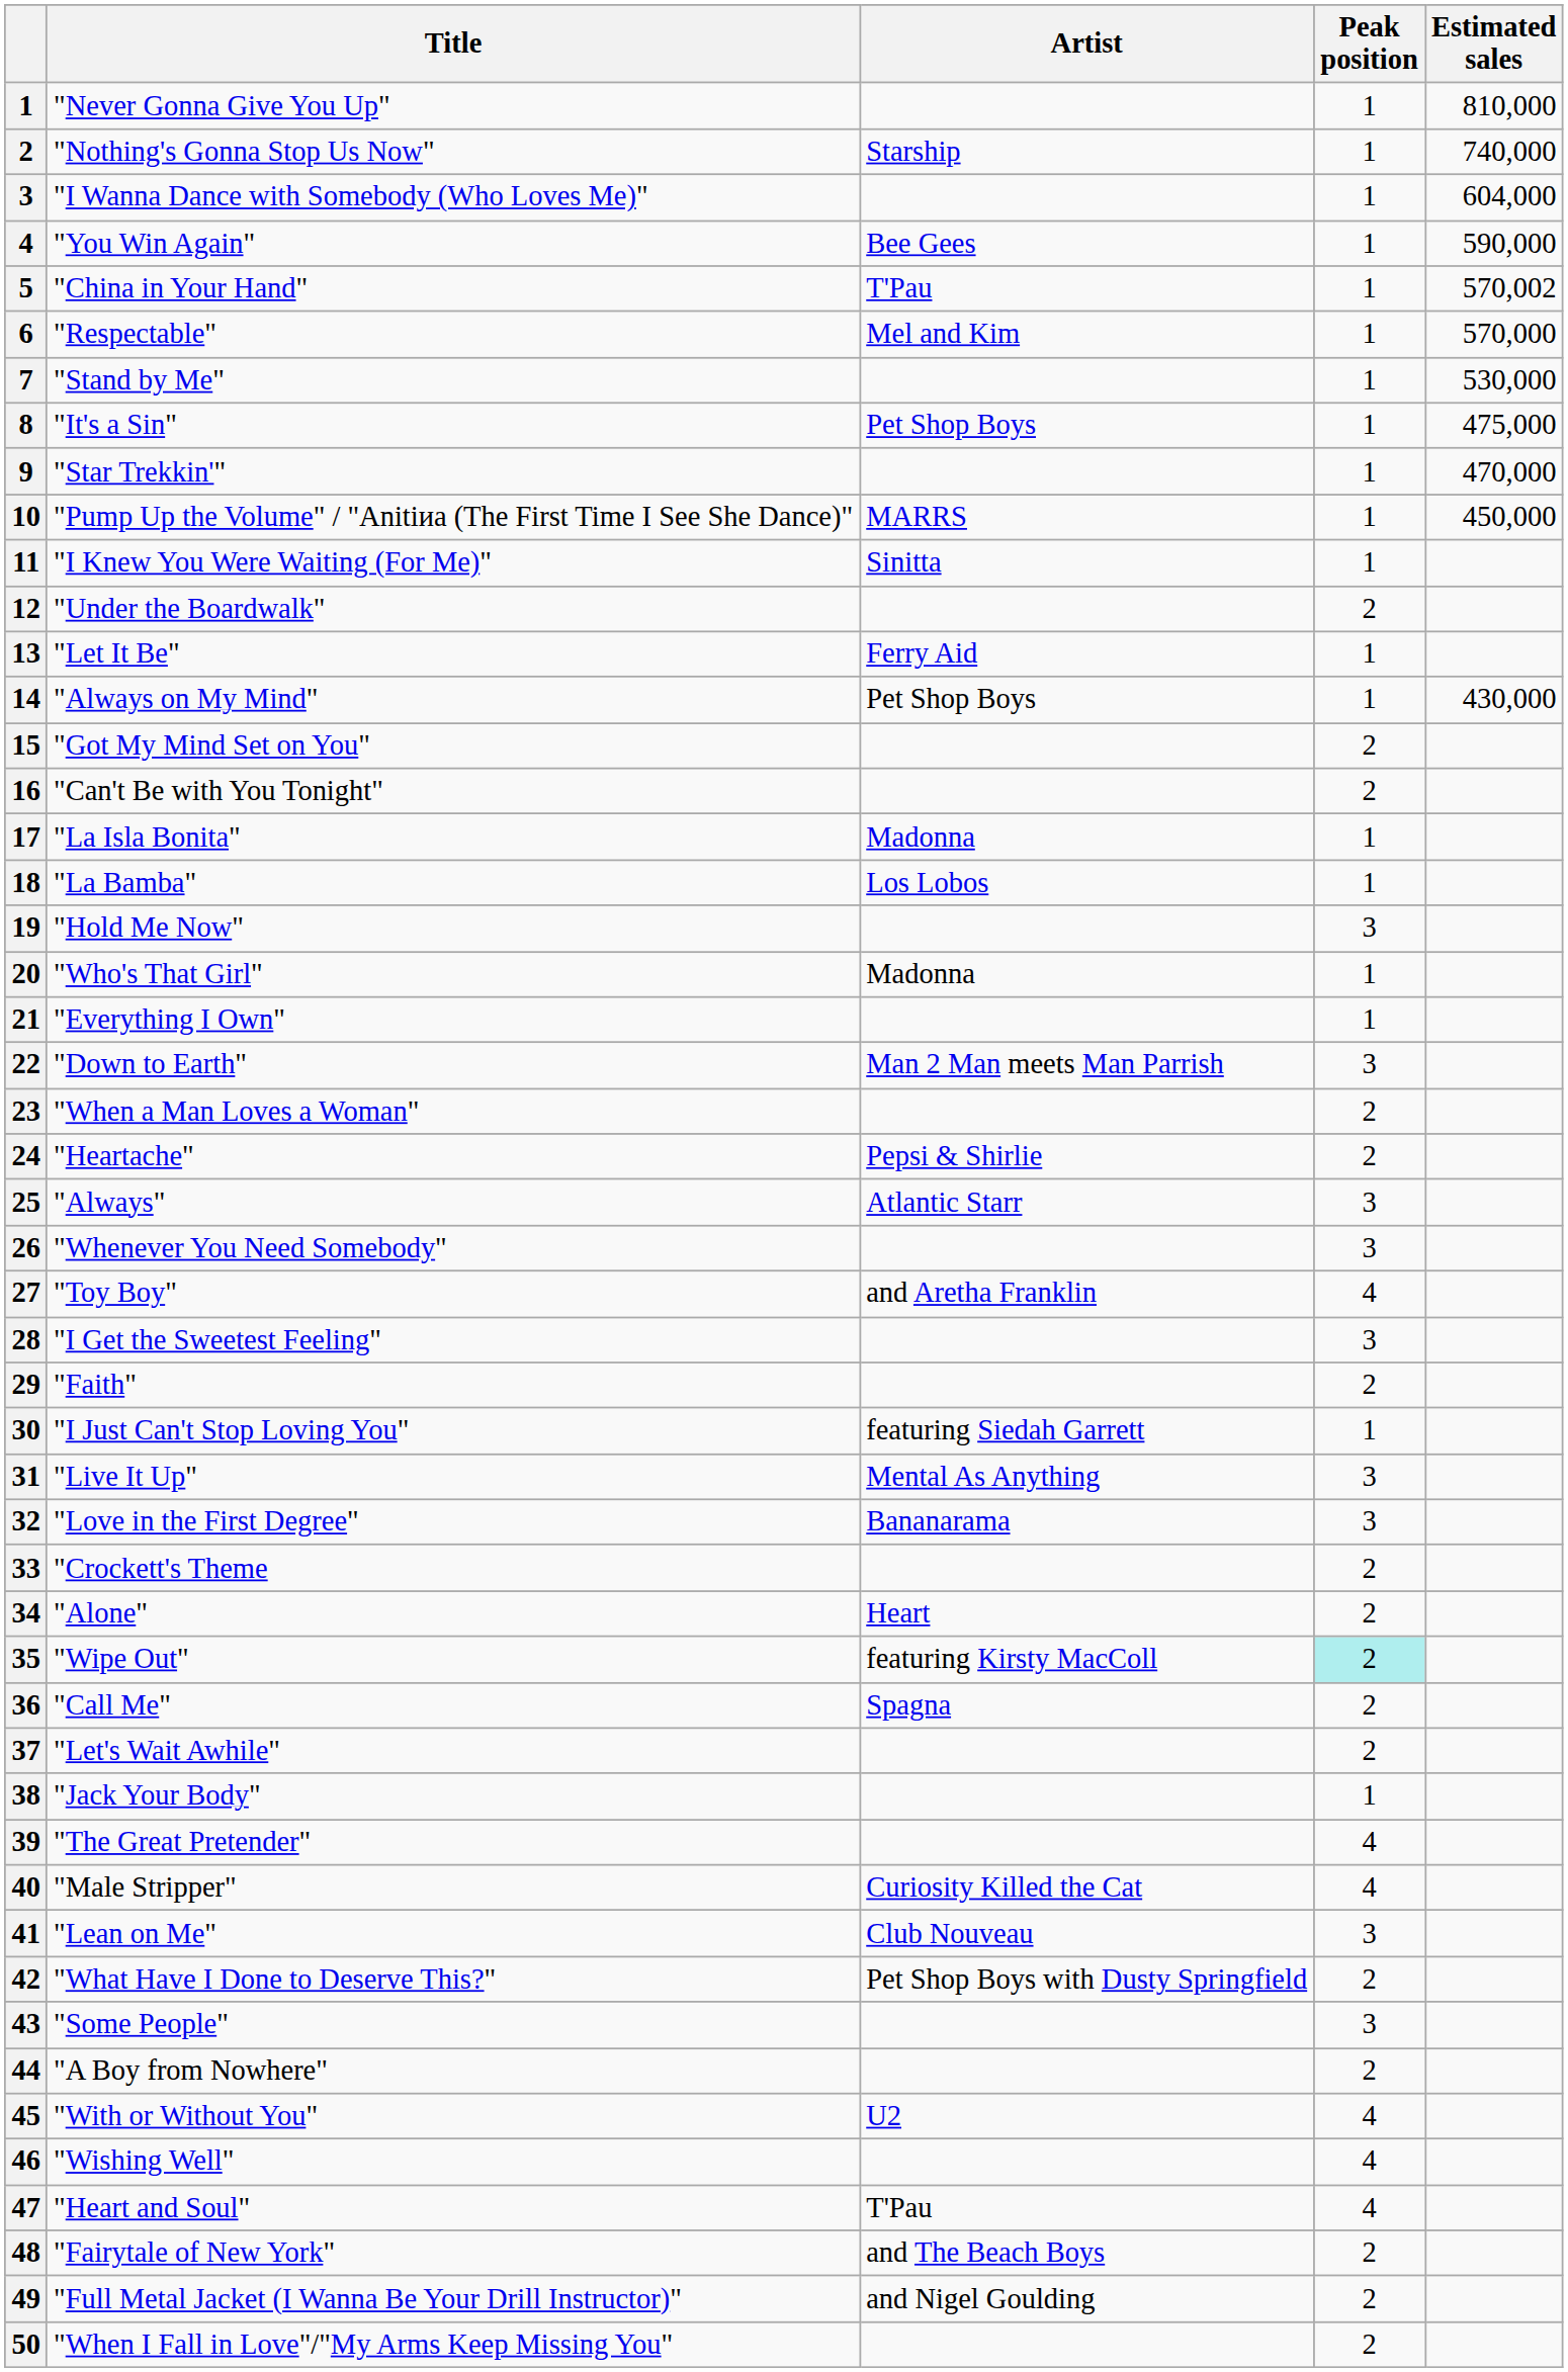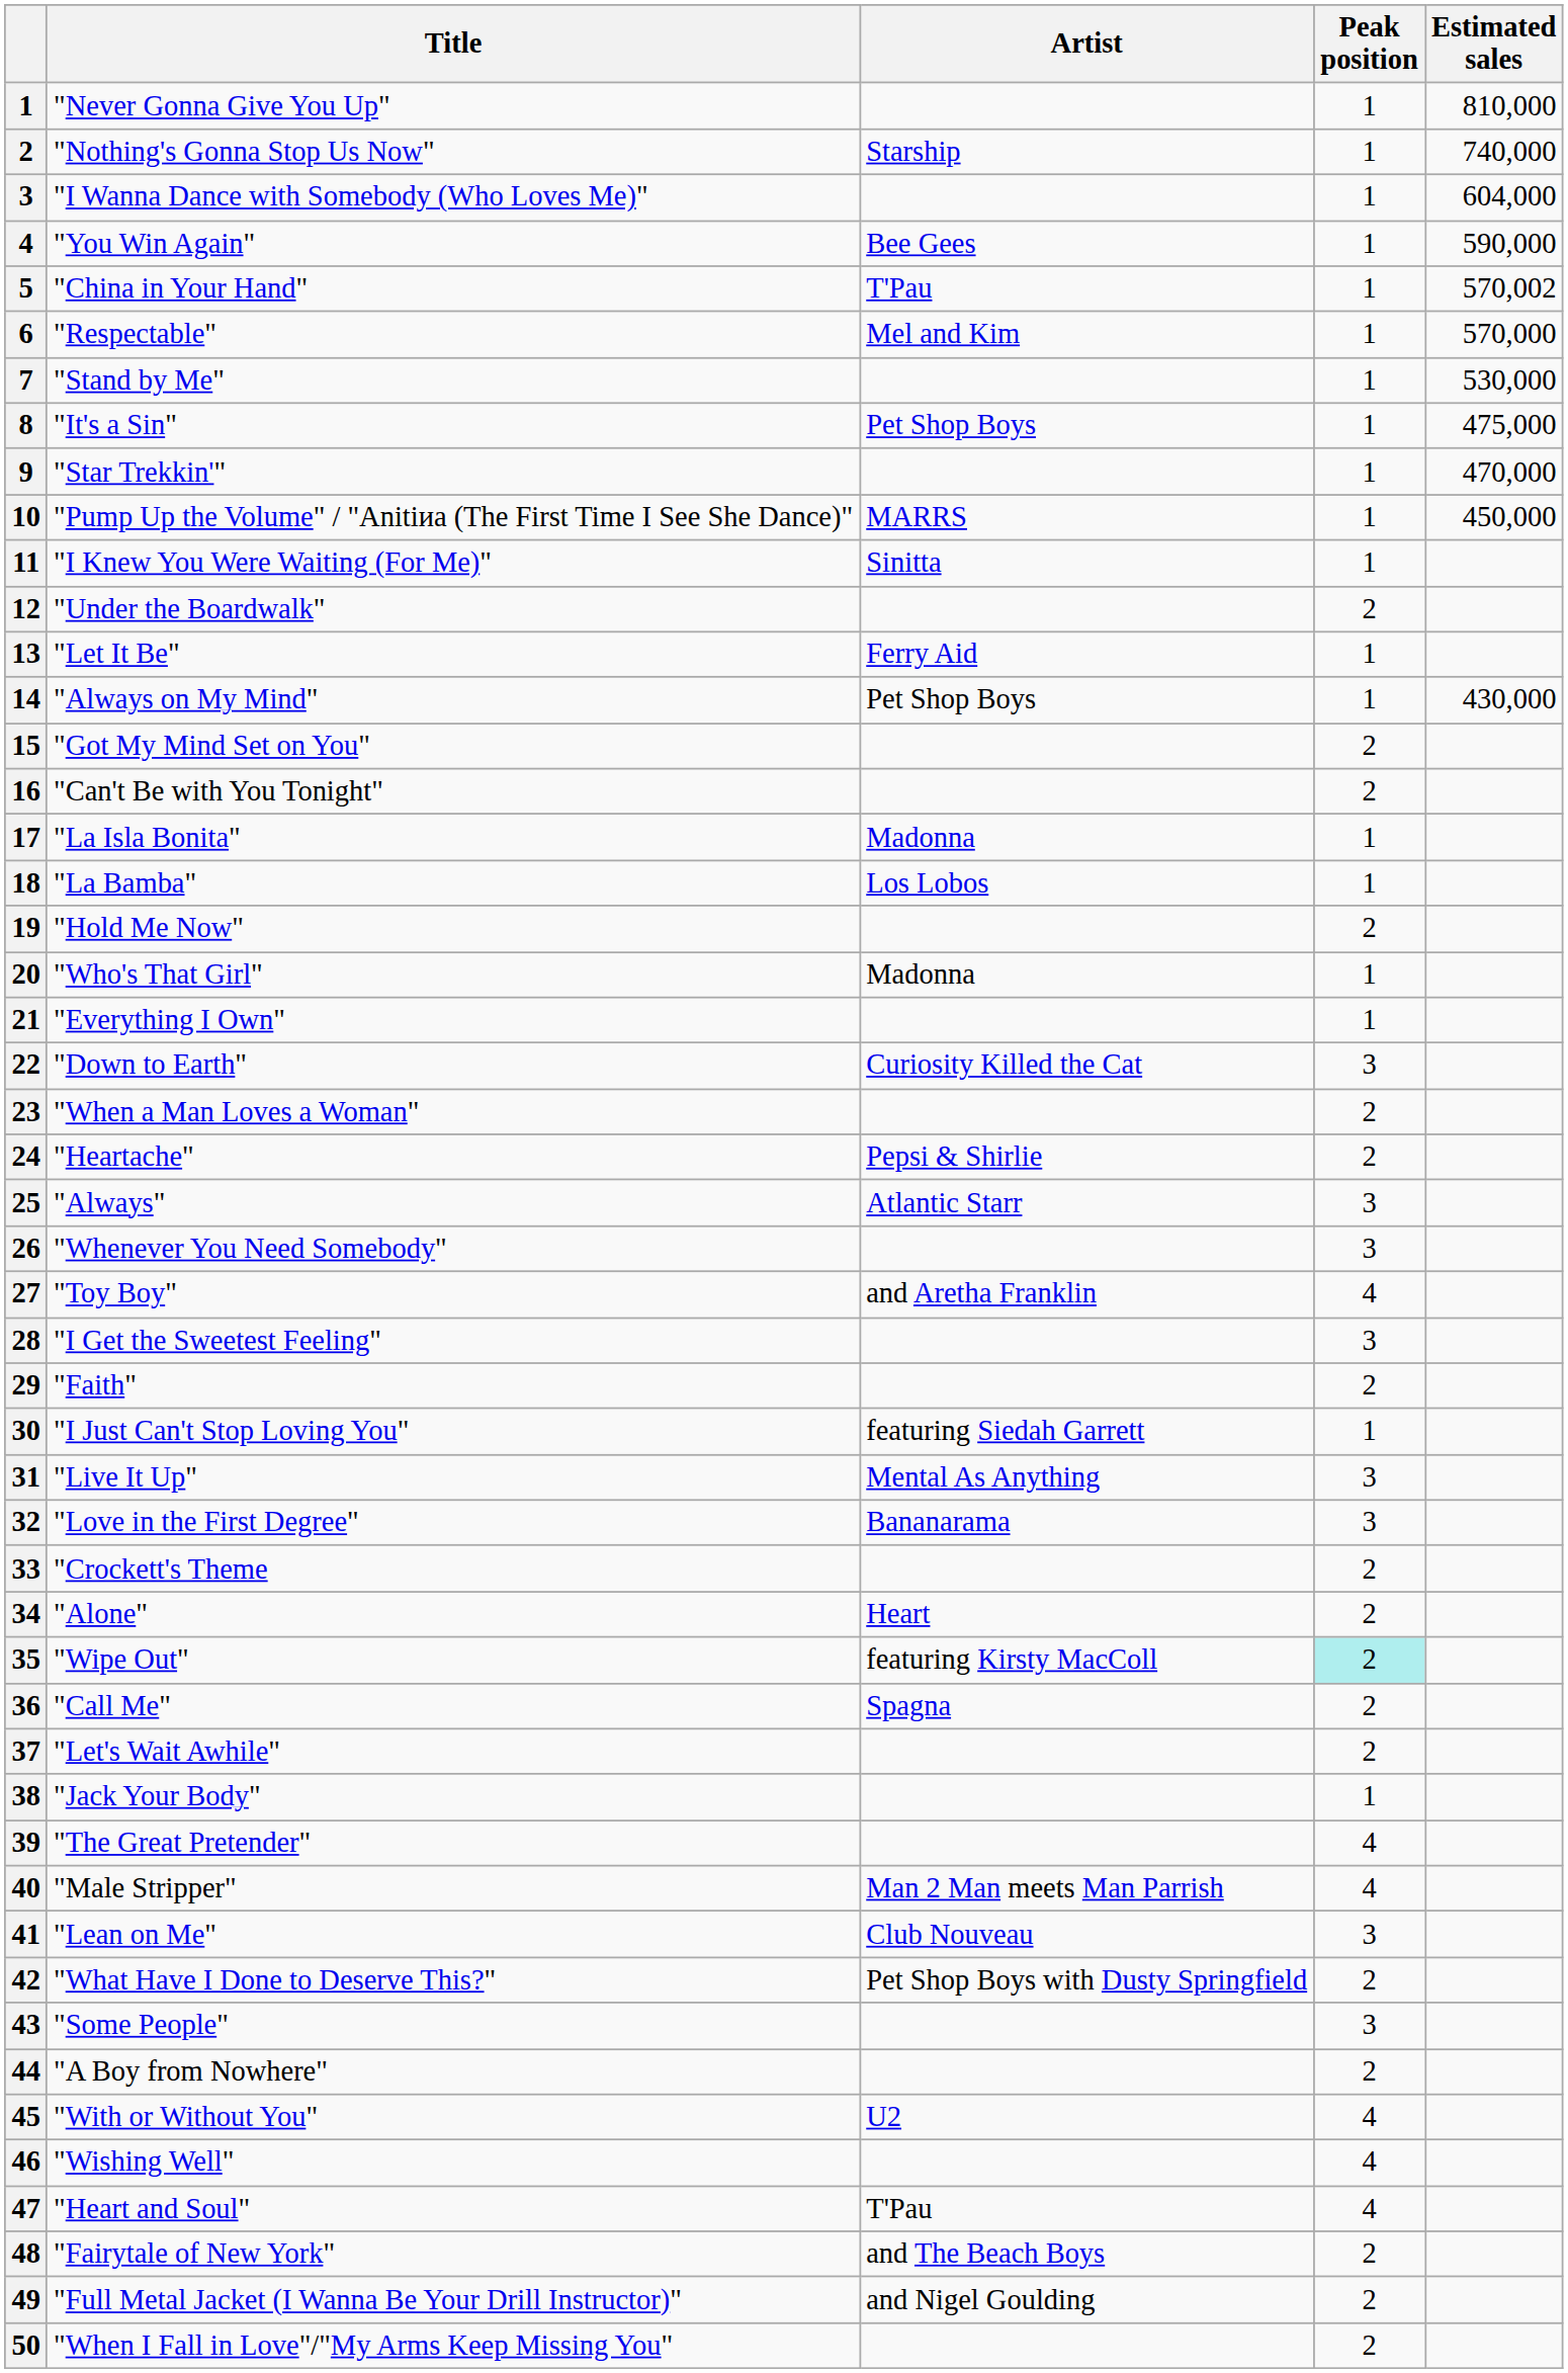"Hold Me Now" | Peak position: 3 -> 2
"Down to Earth" | Artist: Man 2 Man meets Man Parrish -> Curiosity Killed the Cat
"Male Stripper" | Artist: Curiosity Killed the Cat -> Man 2 Man meets Man Parrish
